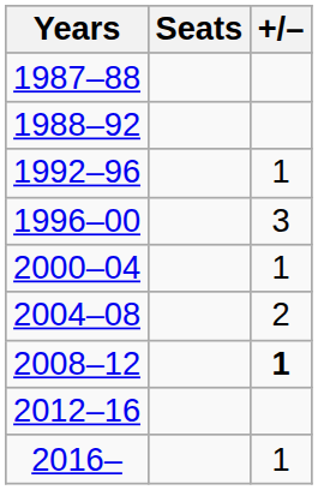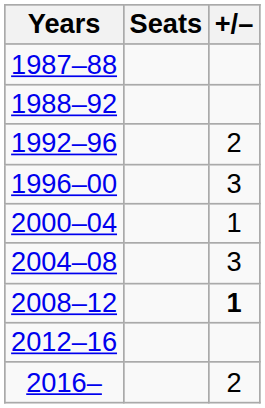1992–96 | +/–: 1 -> 2
2004–08 | +/–: 2 -> 3
2016– | +/–: 1 -> 2
